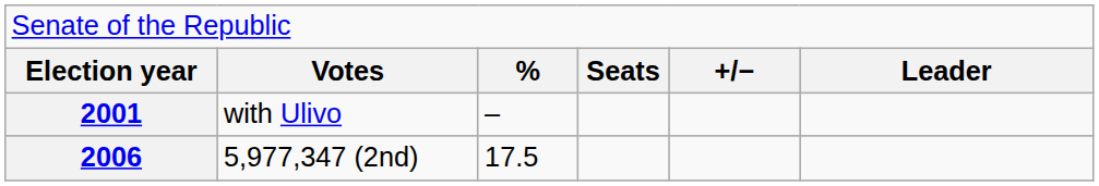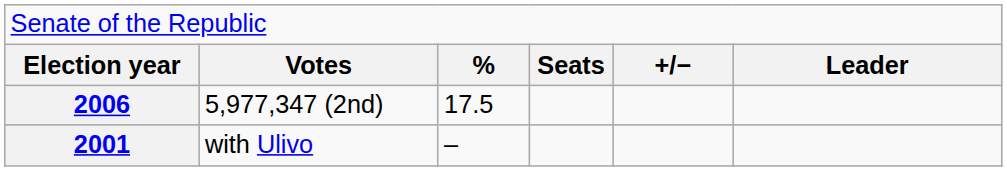rows swapped: 2001 <-> 2006
